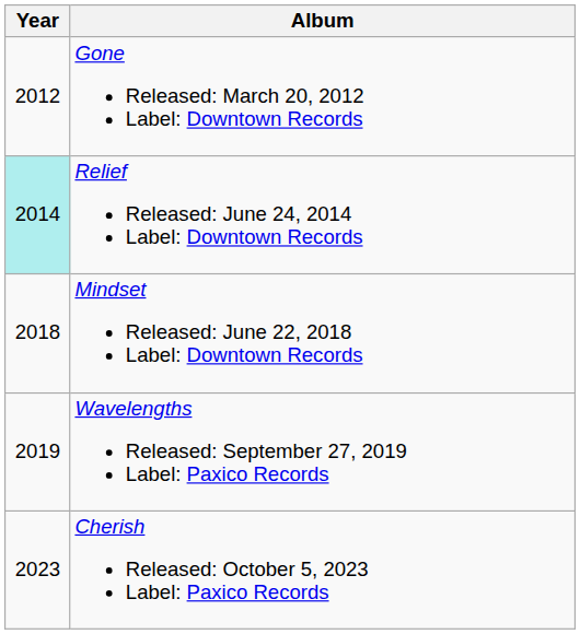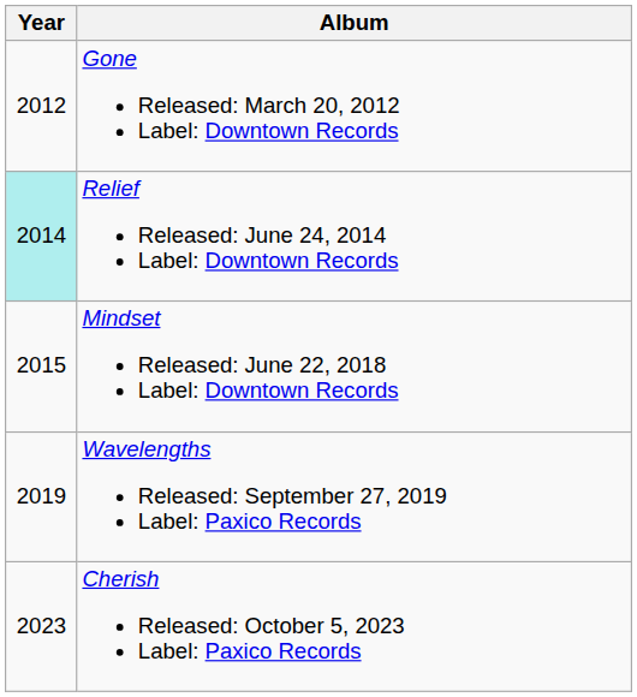Mindset Released: June 22, 2018 Label: Downtown Records | Year: 2018 -> 2015
